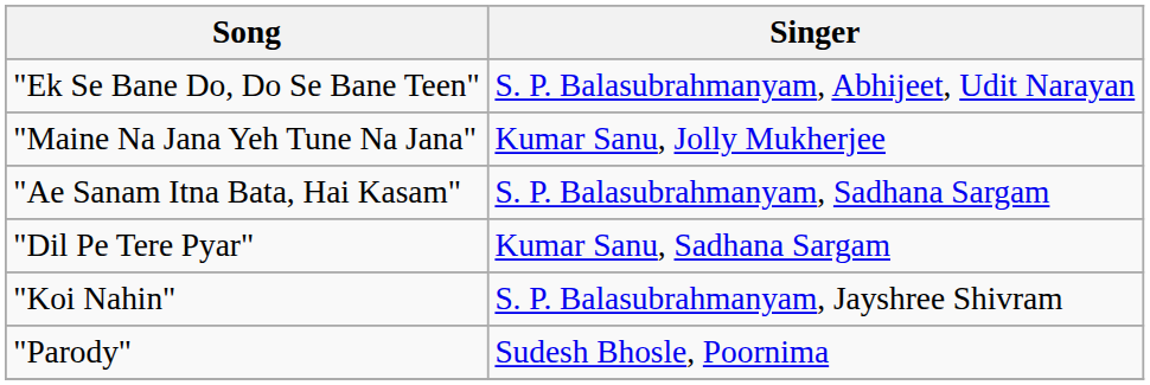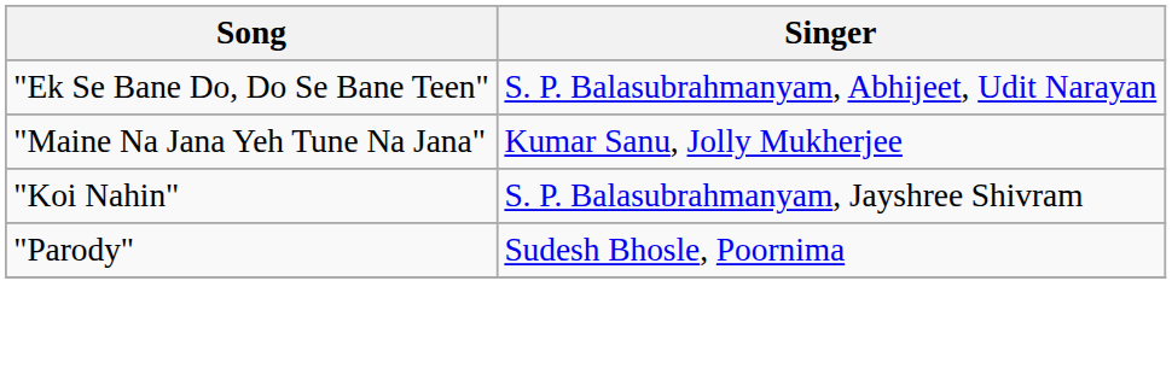- row: "Ae Sanam Itna Bata, Hai Kasam" | S. P. Balasubrahmanyam, Sadhana Sargam
- row: "Dil Pe Tere Pyar" | Kumar Sanu, Sadhana Sargam
